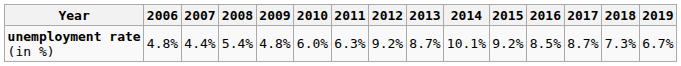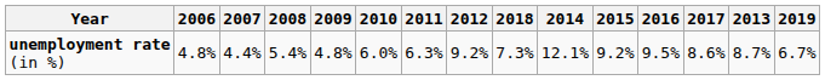columns swapped: 2013 <-> 2018
unemployment rate (in %) | 2014: 10.1% -> 12.1%
unemployment rate (in %) | 2016: 8.5% -> 9.5%
unemployment rate (in %) | 2017: 8.7% -> 8.6%
